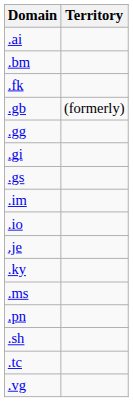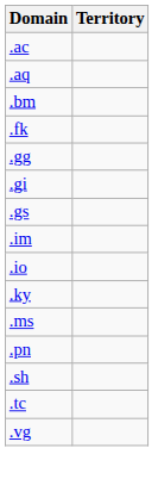+ row: .ac
- row: .ai
+ row: .aq
- row: .gb | (formerly)
- row: .je
